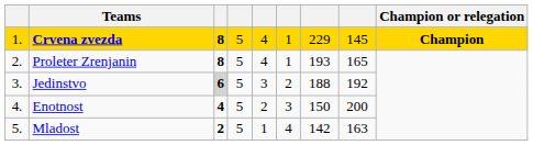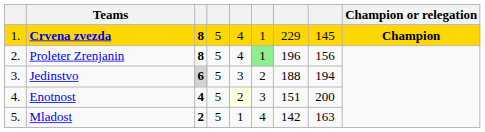Proleter Zrenjanin | column 6: no background -> lightgreen background
Proleter Zrenjanin | column 7: 193 -> 196
Proleter Zrenjanin | column 8: 165 -> 156
Jedinstvo | column 8: 192 -> 194
Enotnost | column 5: no background -> lightyellow background
Enotnost | column 7: 150 -> 151
